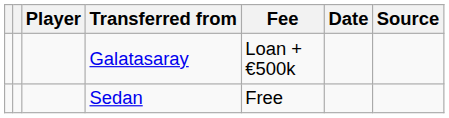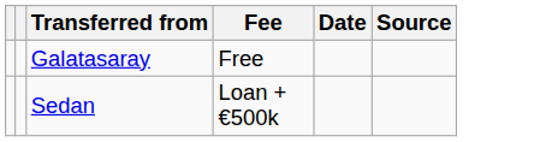- column: Player
Galatasaray | Fee: Loan + €500k -> Free
Sedan | Fee: Free -> Loan + €500k
